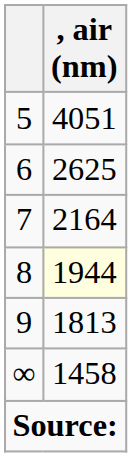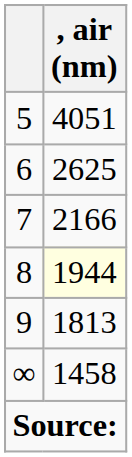7 | , air (nm): 2164 -> 2166
